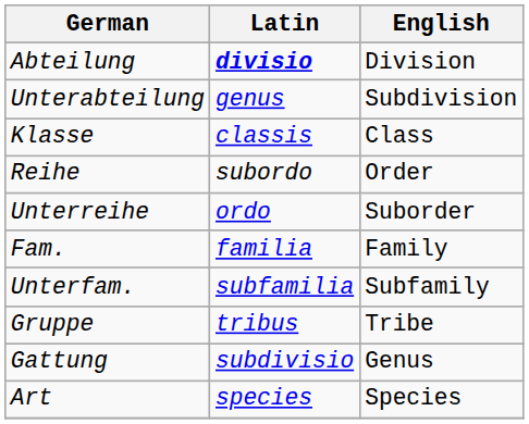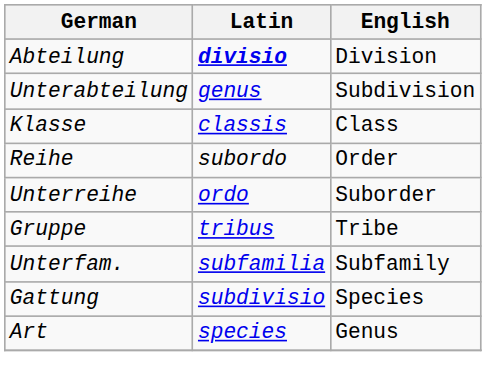- row: Fam. | familia | Family
rows swapped: Unterfam. <-> Gruppe
Gattung | English: Genus -> Species
Art | English: Species -> Genus
